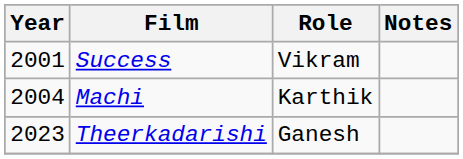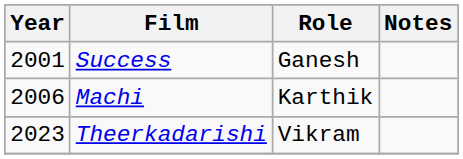Success | Role: Vikram -> Ganesh
Machi | Year: 2004 -> 2006
Theerkadarishi | Role: Ganesh -> Vikram
